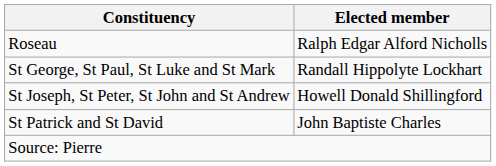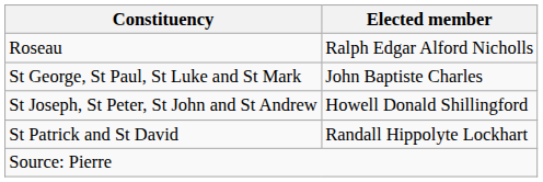St George, St Paul, St Luke and St Mark | Elected member: Randall Hippolyte Lockhart -> John Baptiste Charles
St Patrick and St David | Elected member: John Baptiste Charles -> Randall Hippolyte Lockhart
